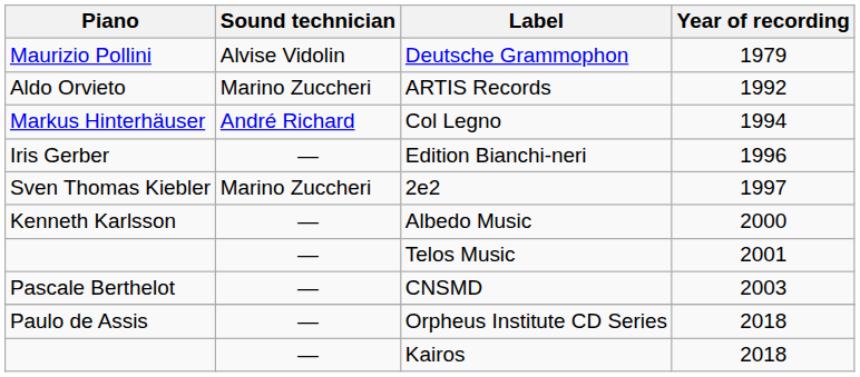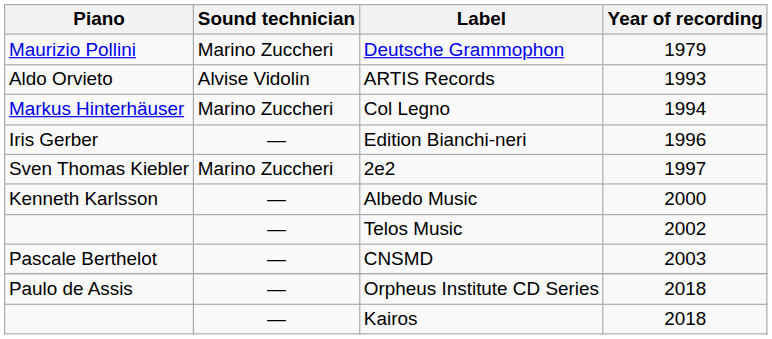Deutsche Grammophon | Sound technician: Alvise Vidolin -> Marino Zuccheri
ARTIS Records | Sound technician: Marino Zuccheri -> Alvise Vidolin
ARTIS Records | Year of recording: 1992 -> 1993
Col Legno | Sound technician: André Richard -> Marino Zuccheri
Telos Music | Year of recording: 2001 -> 2002
